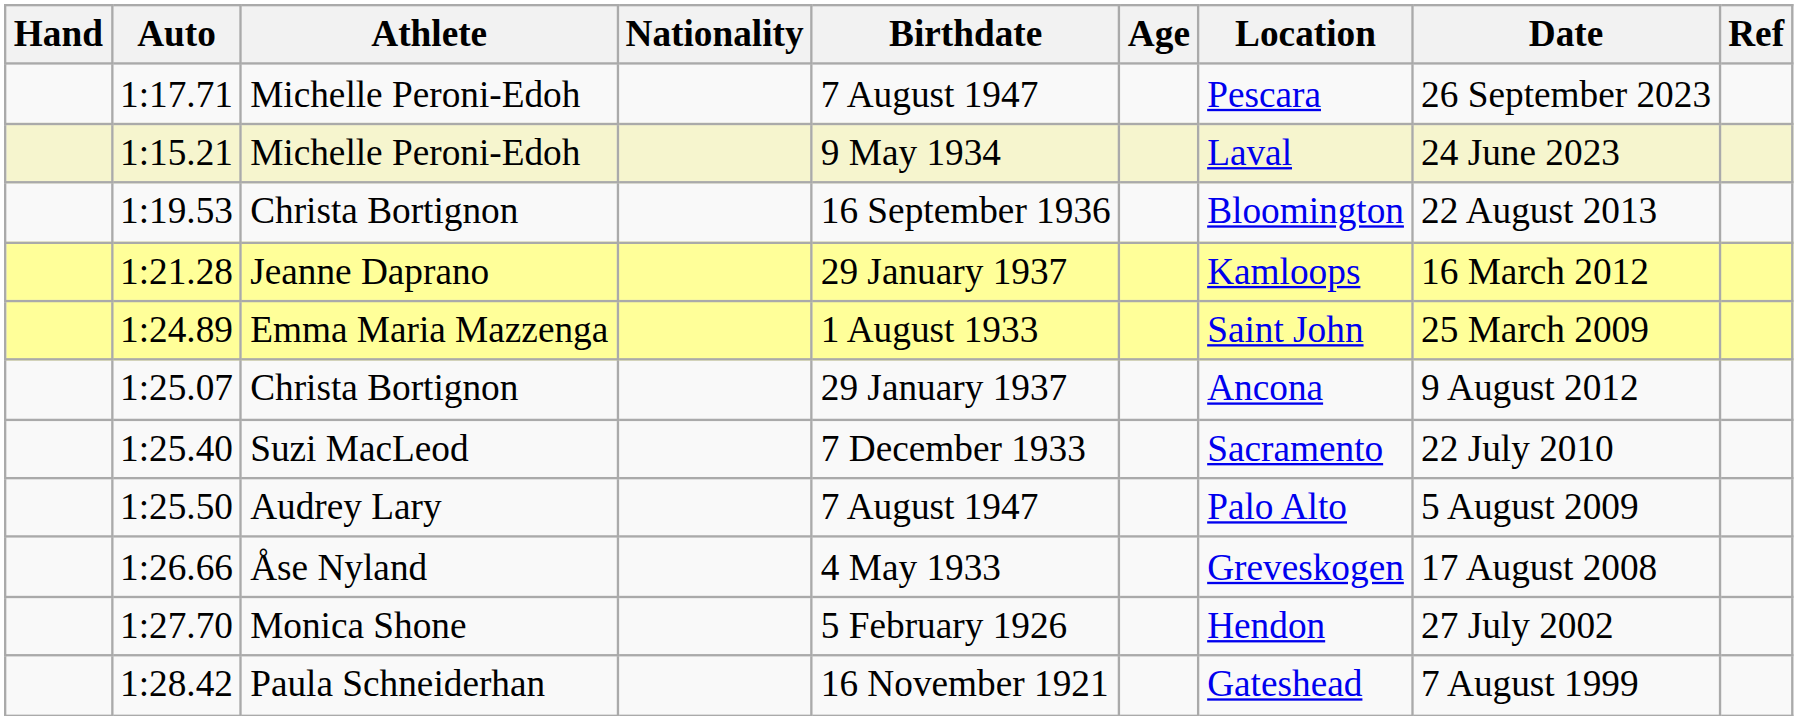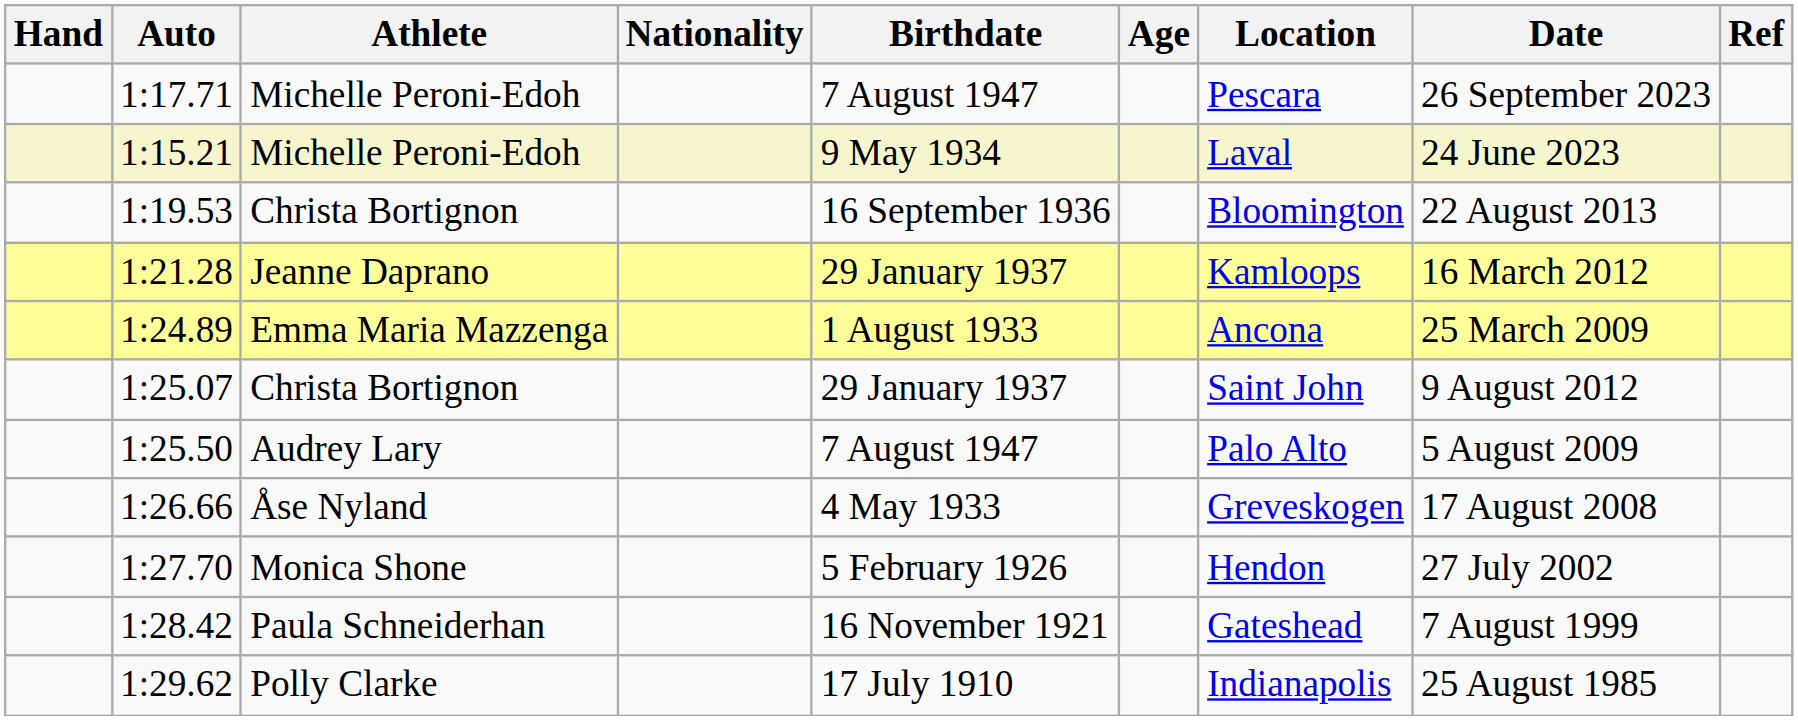1:24.89 | Location: Saint John -> Ancona
1:25.07 | Location: Ancona -> Saint John
- row: 1:25.40 | Suzi MacLeod | 7 December 1933 | Sacramento | 22 July 2010
+ row: 1:29.62 | Polly Clarke | 17 July 1910 | Indianapolis | 25 August 1985
